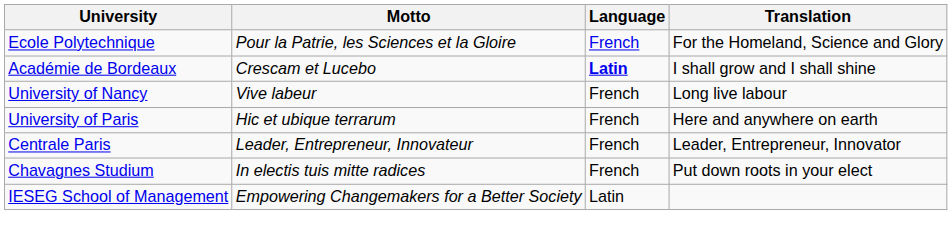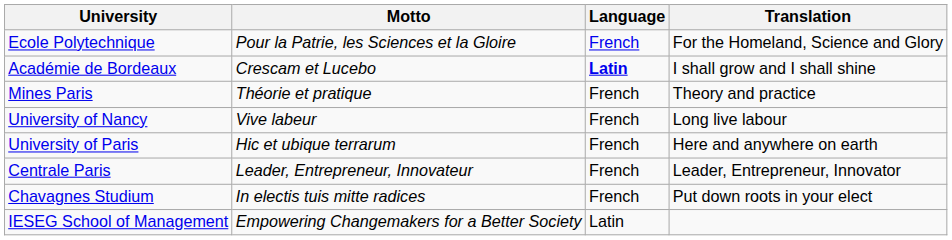+ row: Mines Paris | Théorie et pratique | French | Theory and practice
